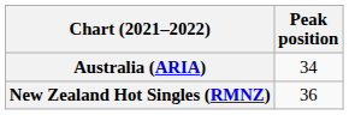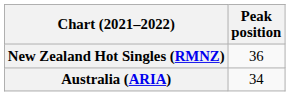rows swapped: Australia (ARIA) <-> New Zealand Hot Singles (RMNZ)
